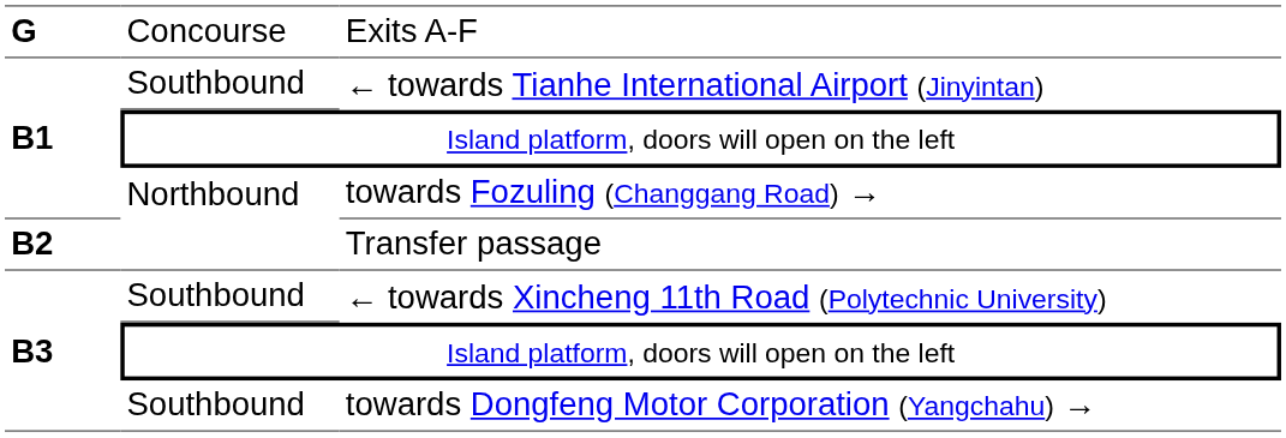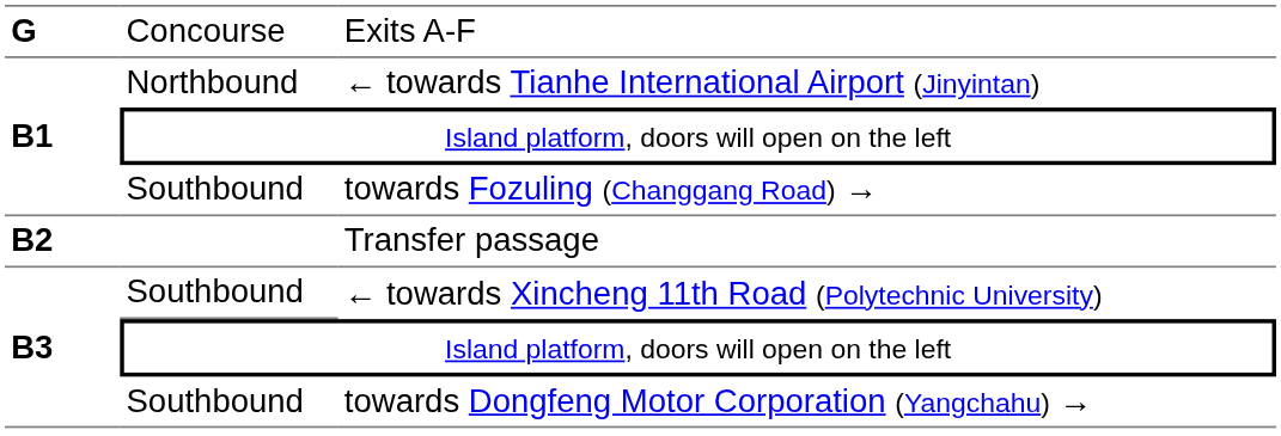← towards Tianhe International Airport (Jinyintan) | column 2: Southbound -> Northbound
towards Fozuling (Changgang Road) → | column 2: Northbound -> Southbound
